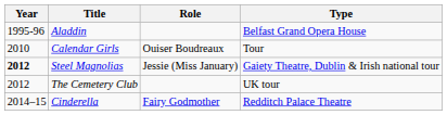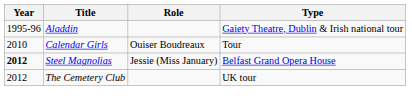Aladdin | Type: Belfast Grand Opera House -> Gaiety Theatre, Dublin & Irish national tour
Steel Magnolias | Type: Gaiety Theatre, Dublin & Irish national tour -> Belfast Grand Opera House
- row: 2014–15 | Cinderella | Fairy Godmother | Redditch Palace Theatre
